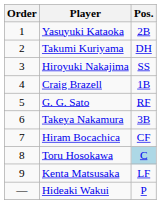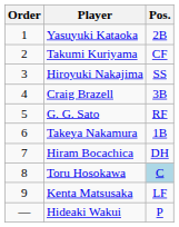Takumi Kuriyama | Pos.: DH -> CF
Craig Brazell | Pos.: 1B -> 3B
Takeya Nakamura | Pos.: 3B -> 1B
Hiram Bocachica | Pos.: CF -> DH
